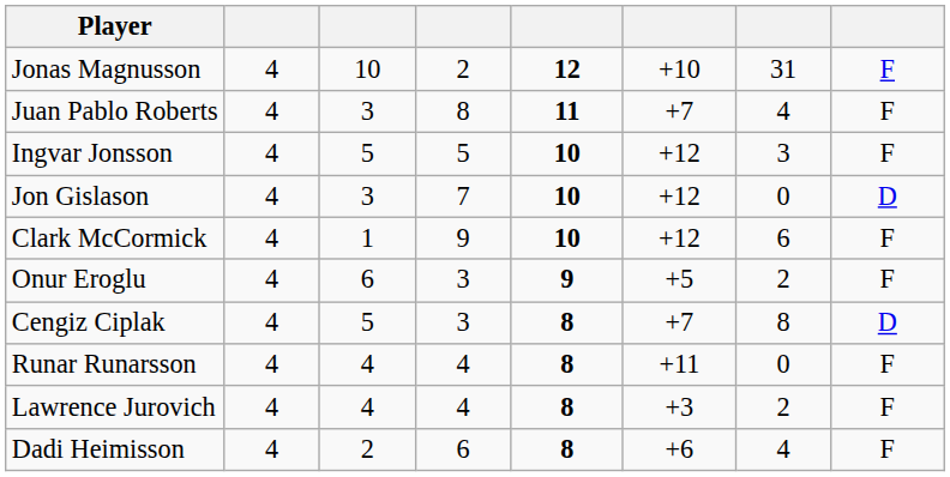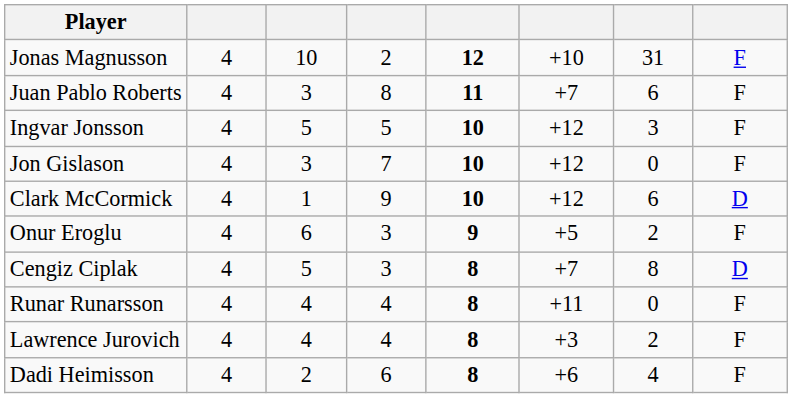Juan Pablo Roberts | column 7: 4 -> 6
Jon Gislason | column 8: D -> F
Clark McCormick | column 8: F -> D
